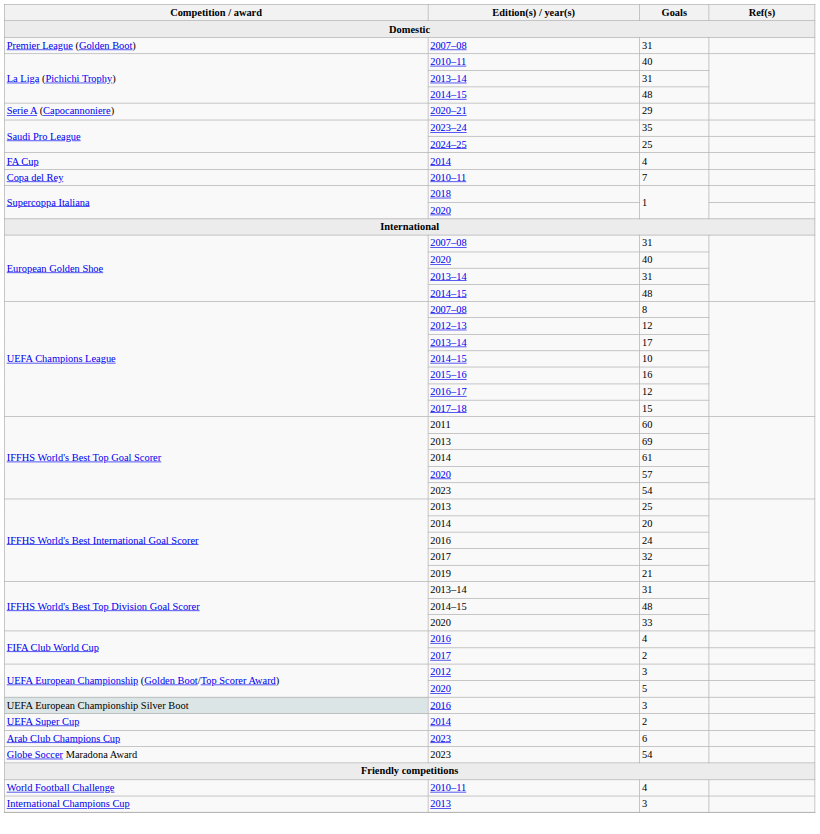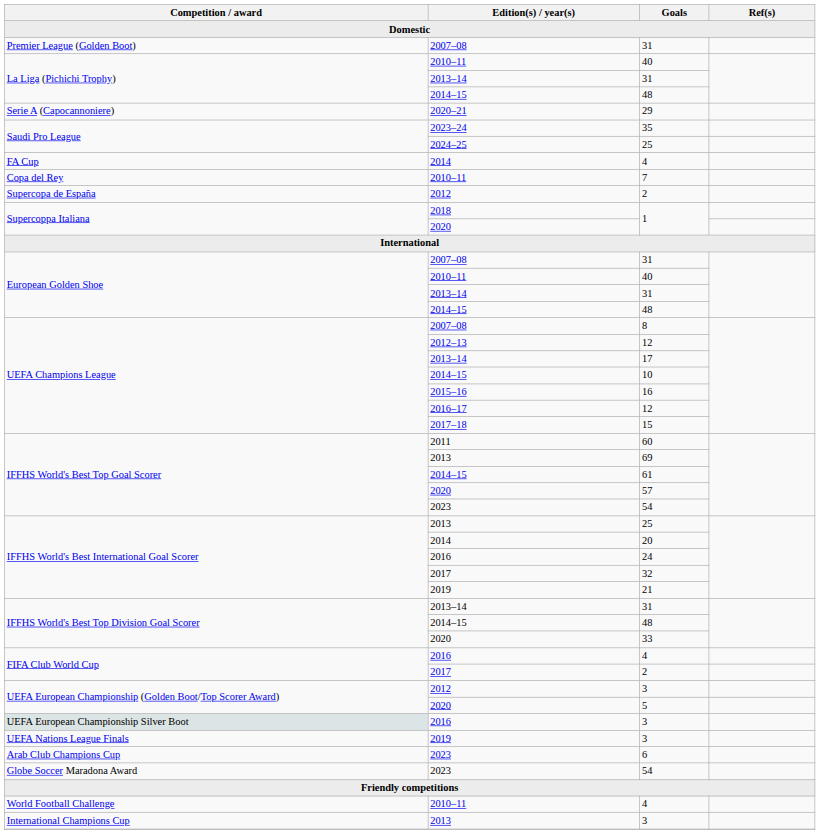+ row: Supercopa de España | 2012 | 2
European Golden Shoe / 40 | Edition(s) / year(s): 2020 -> 2010–11
61 | Edition(s) / year(s): 2014 -> 2014–15
+ row: UEFA Nations League Finals | 2019 | 3
- row: UEFA Super Cup | 2014 | 2
